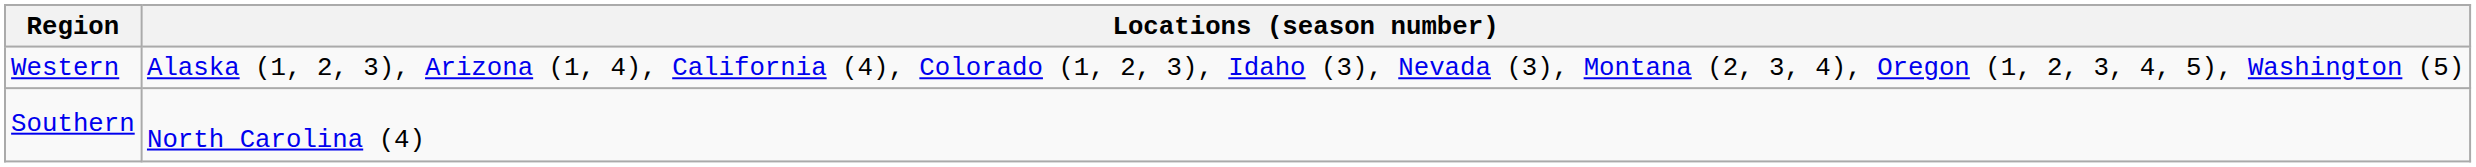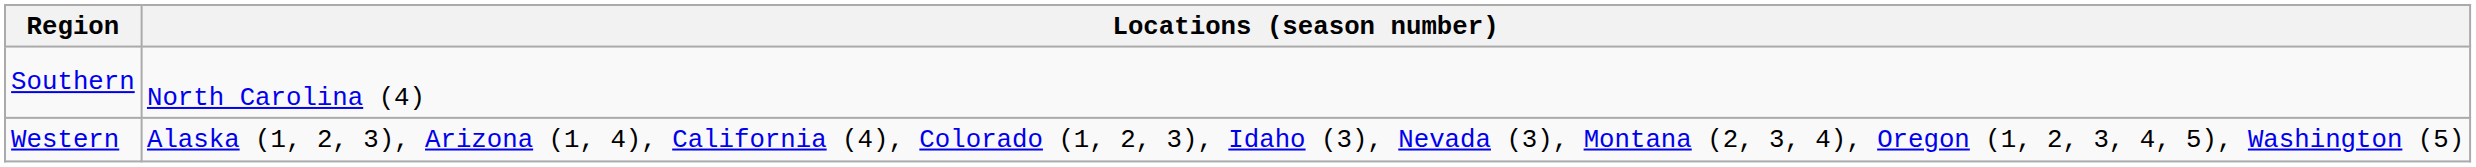rows swapped: Southern <-> Western
